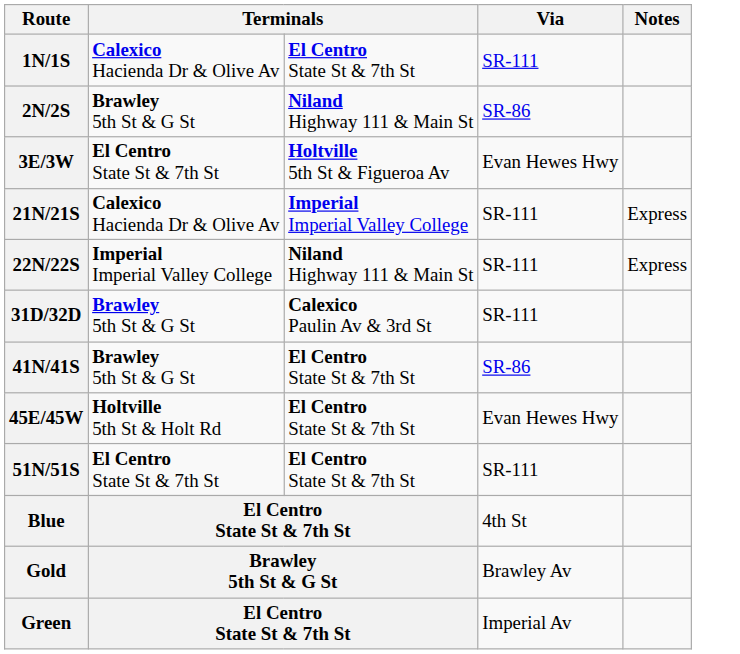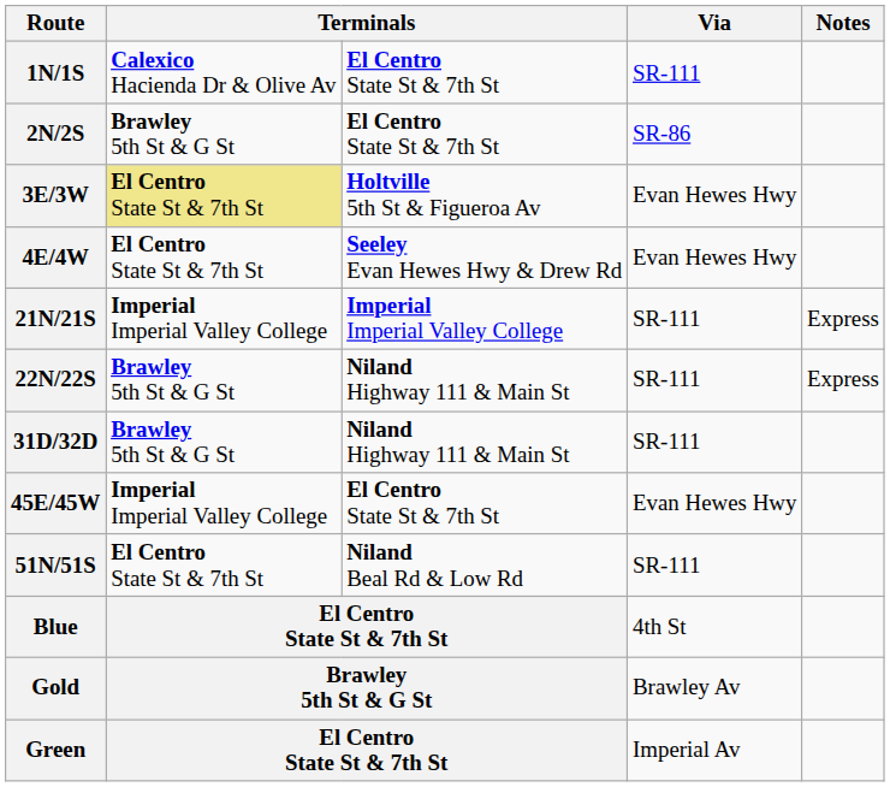2N/2S | column 3: Niland Highway 111 & Main St -> El Centro State St & 7th St
3E/3W | column 2: no background -> khaki background
+ row: 4E/4W | El Centro State St & 7th St | Seeley Evan Hewes Hwy & Drew Rd | Evan Hewes Hwy
21N/21S | column 2: Calexico Hacienda Dr & Olive Av -> Imperial Imperial Valley College
22N/22S | column 2: Imperial Imperial Valley College -> Brawley 5th St & G St
31D/32D | column 3: Calexico Paulin Av & 3rd St -> Niland Highway 111 & Main St
- row: 41N/41S | Brawley 5th St & G St | El Centro State St & 7th St | SR-86
45E/45W | column 2: Holtville 5th St & Holt Rd -> Imperial Imperial Valley College
51N/51S | column 3: El Centro State St & 7th St -> Niland Beal Rd & Low Rd
